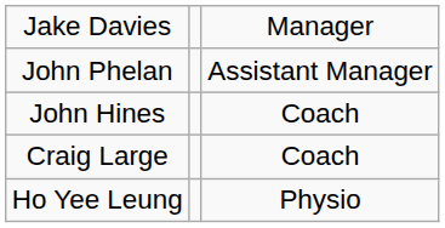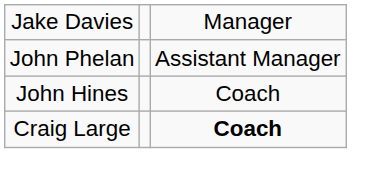Craig Large | column 3: normal -> bold
- row: Ho Yee Leung | Physio
